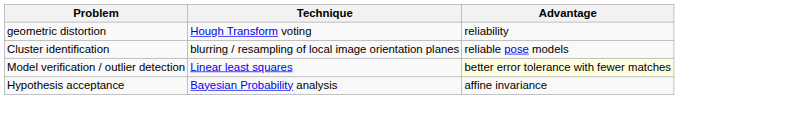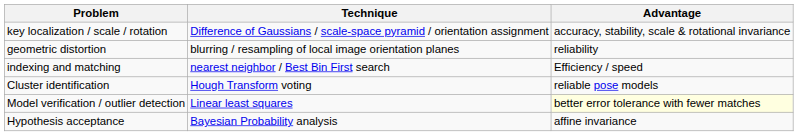+ row: key localization / scale / rotation | Difference of Gaussians / scale-space pyramid / orientation assignment | accuracy, stability, scale & rotational invariance
geometric distortion | Technique: Hough Transform voting -> blurring / resampling of local image orientation planes
+ row: indexing and matching | nearest neighbor / Best Bin First search | Efficiency / speed
Cluster identification | Technique: blurring / resampling of local image orientation planes -> Hough Transform voting
